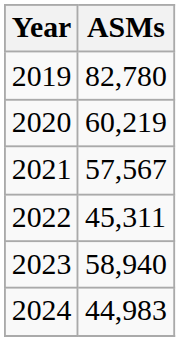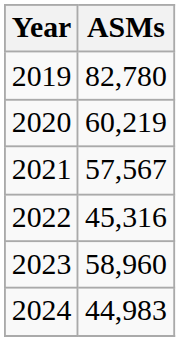2022 | ASMs: 45,311 -> 45,316
2023 | ASMs: 58,940 -> 58,960
